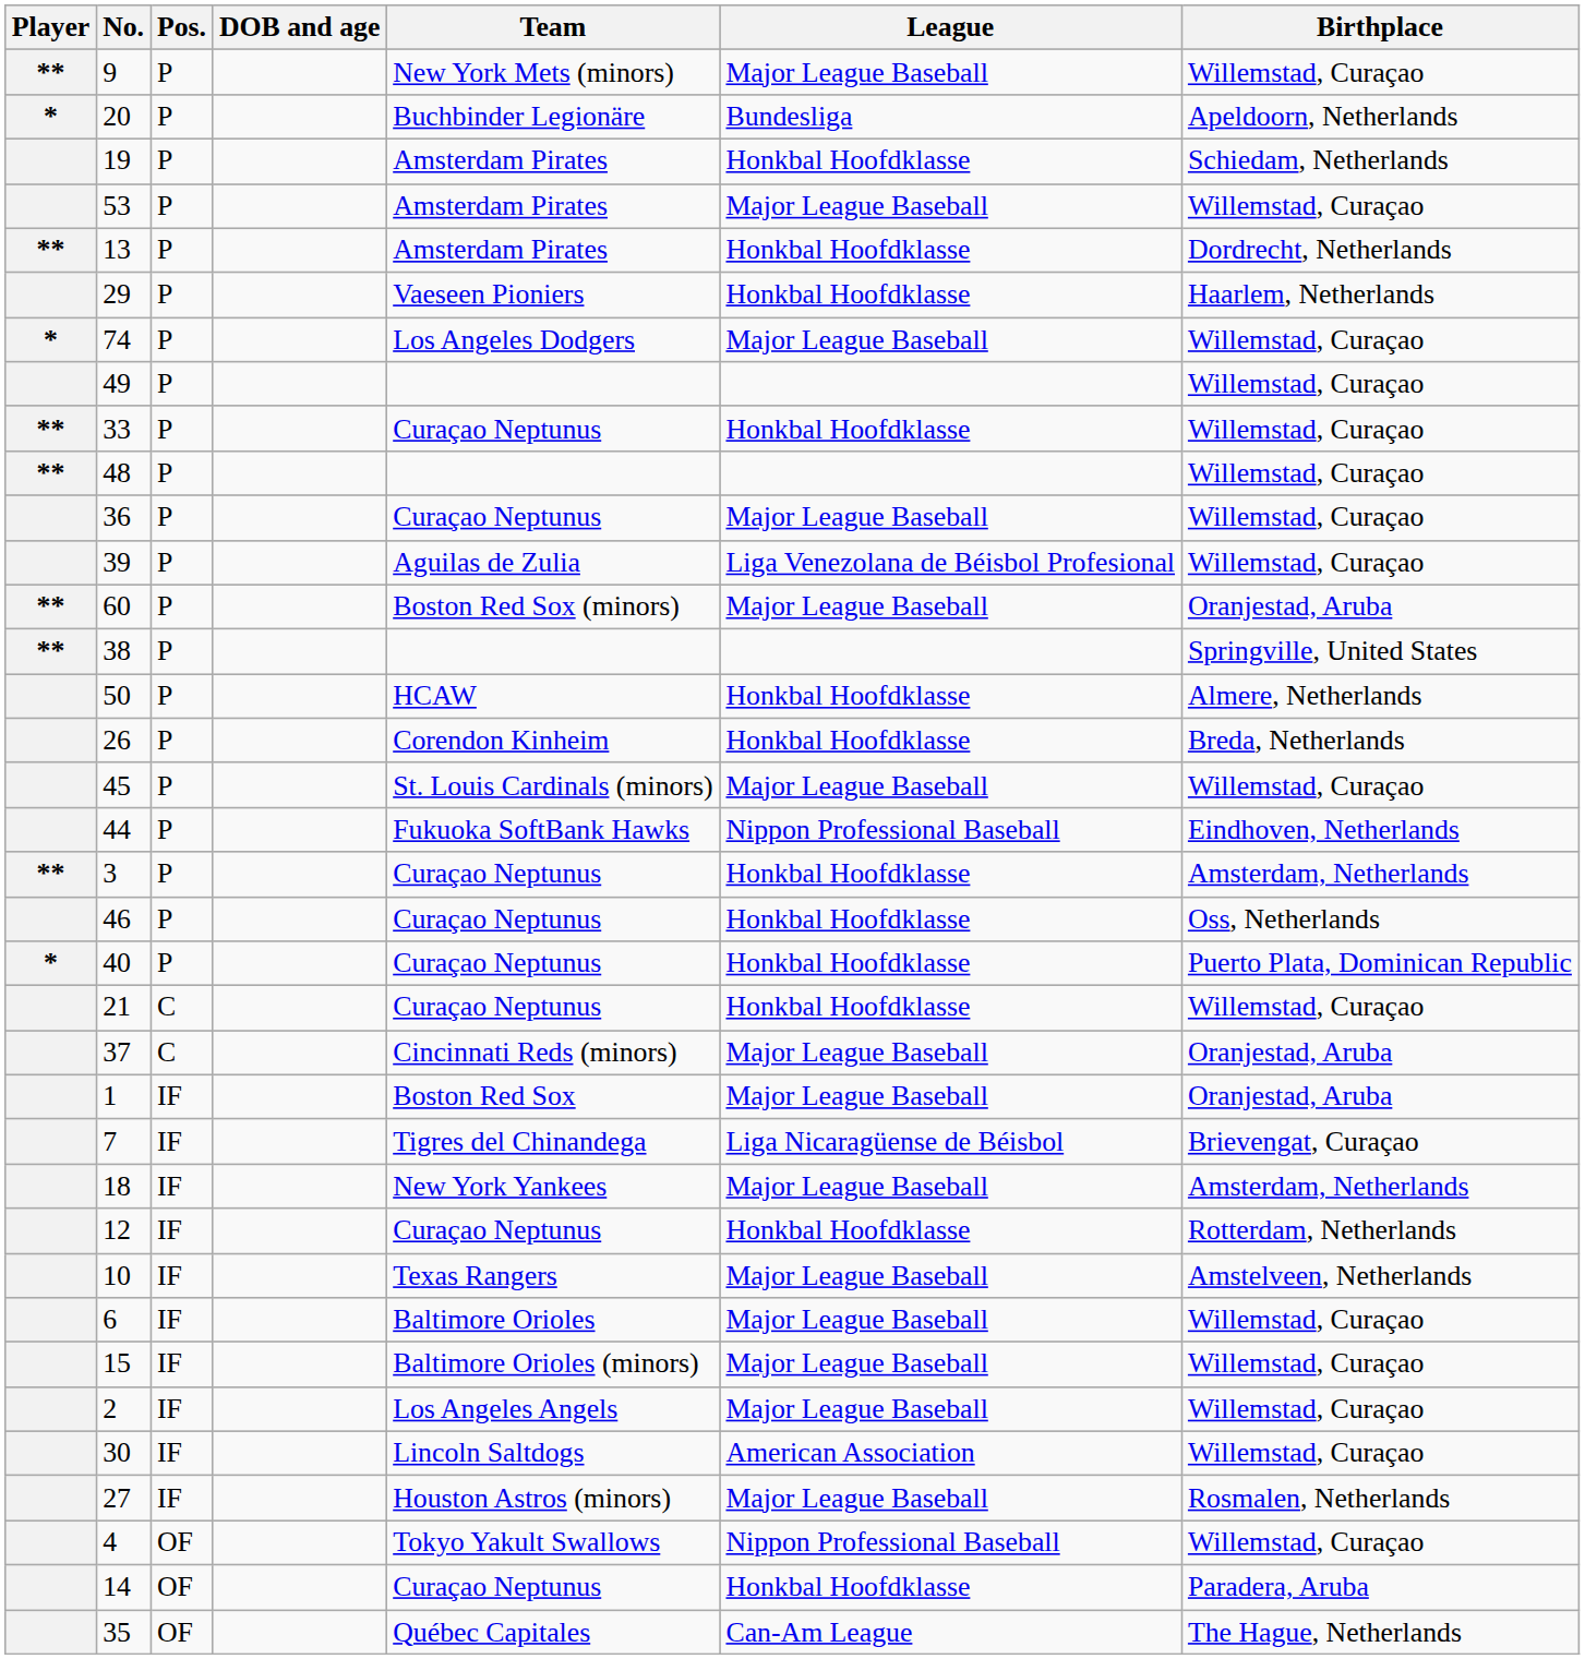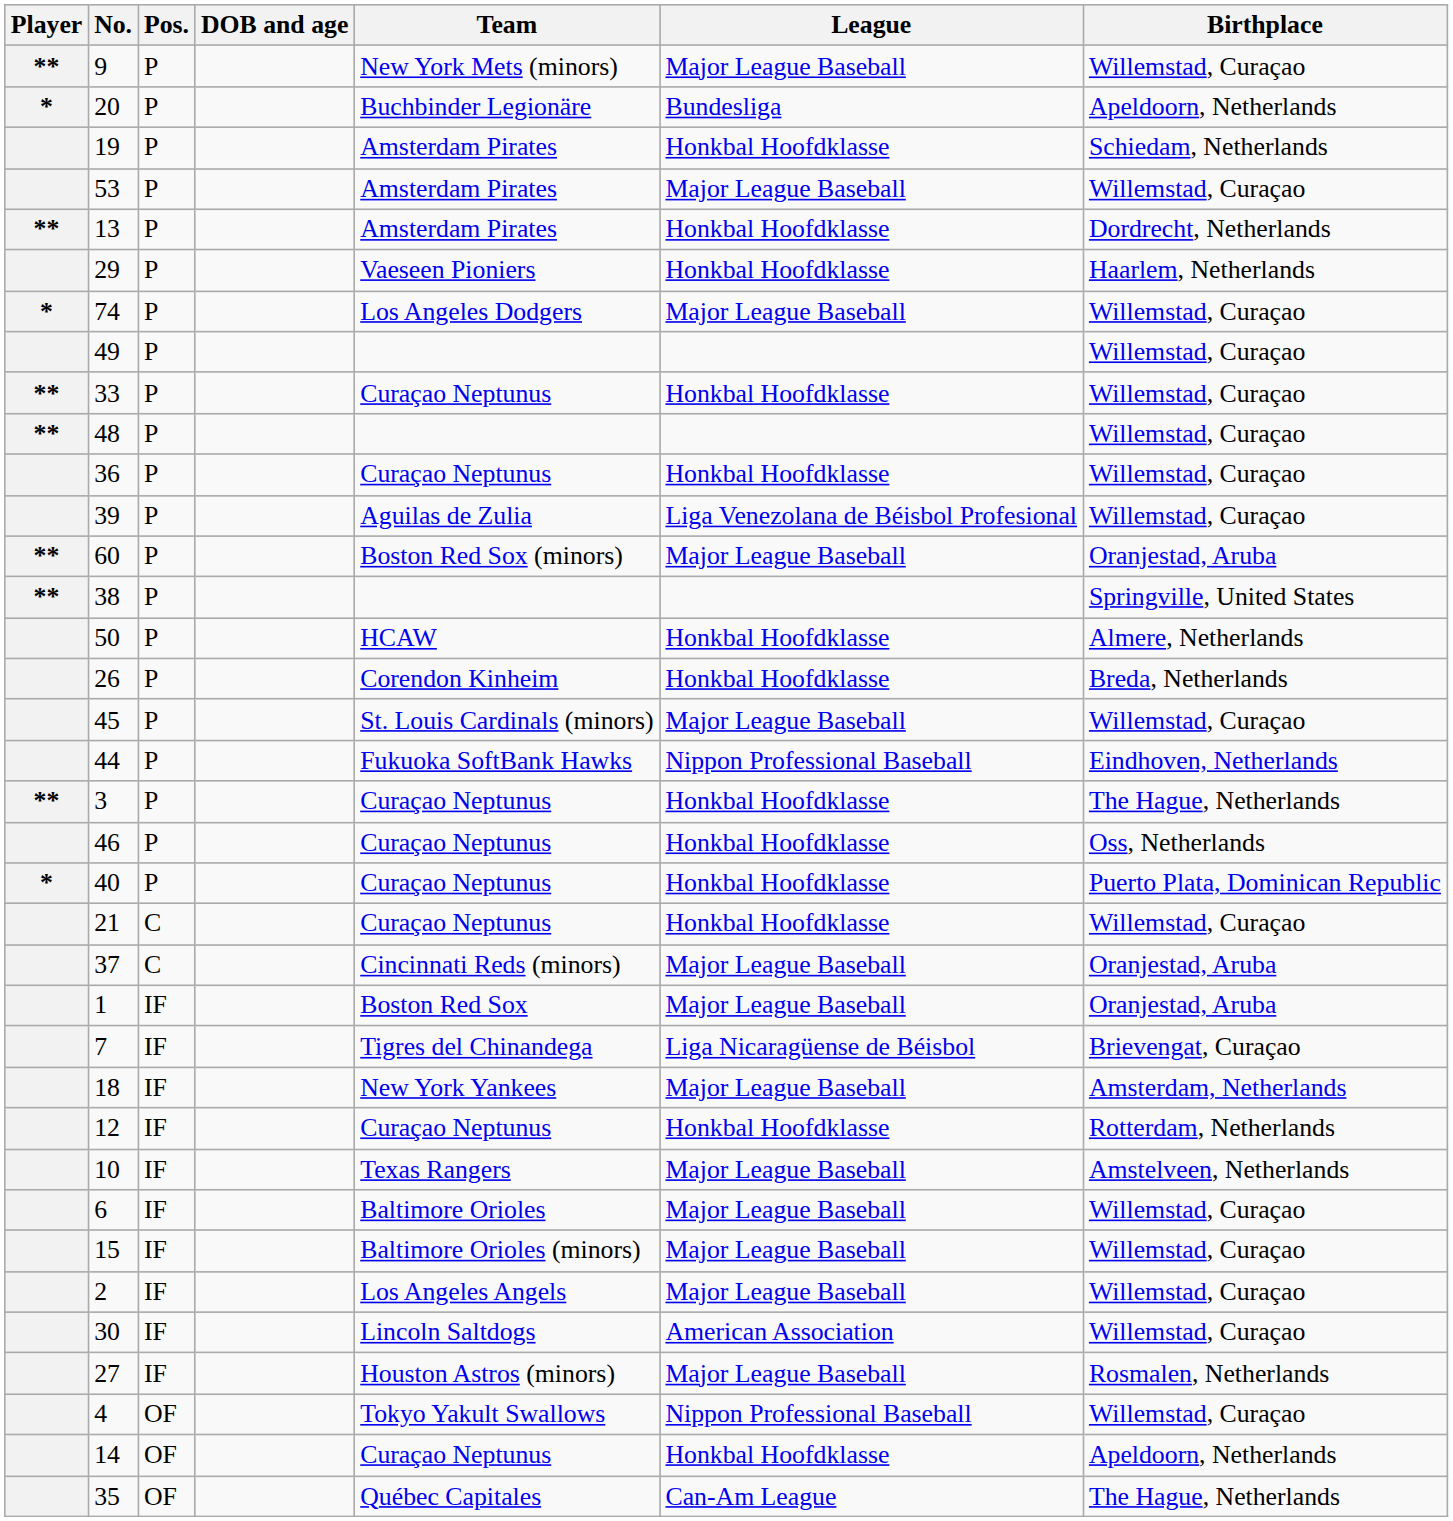36 | League: Major League Baseball -> Honkbal Hoofdklasse
3 | Birthplace: Amsterdam, Netherlands -> The Hague, Netherlands
14 | Birthplace: Paradera, Aruba -> Apeldoorn, Netherlands
